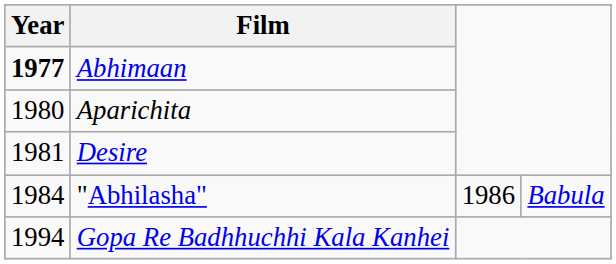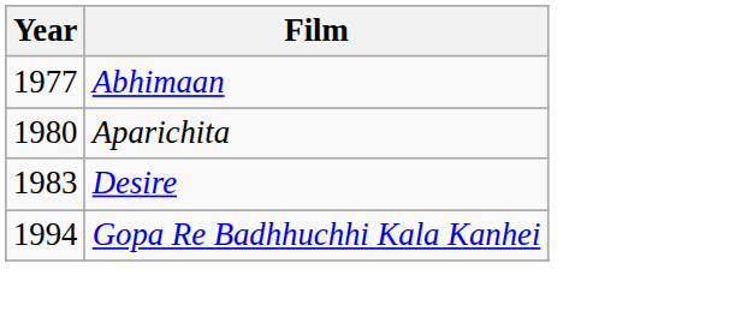Abhimaan | Year: bold -> normal
Desire | Year: 1981 -> 1983
- row: 1984 | "Abhilasha" | 1986 | Babula
